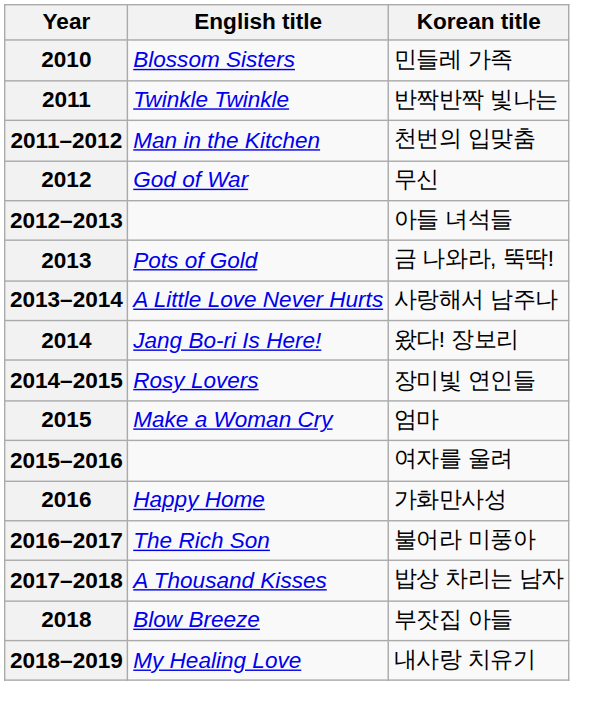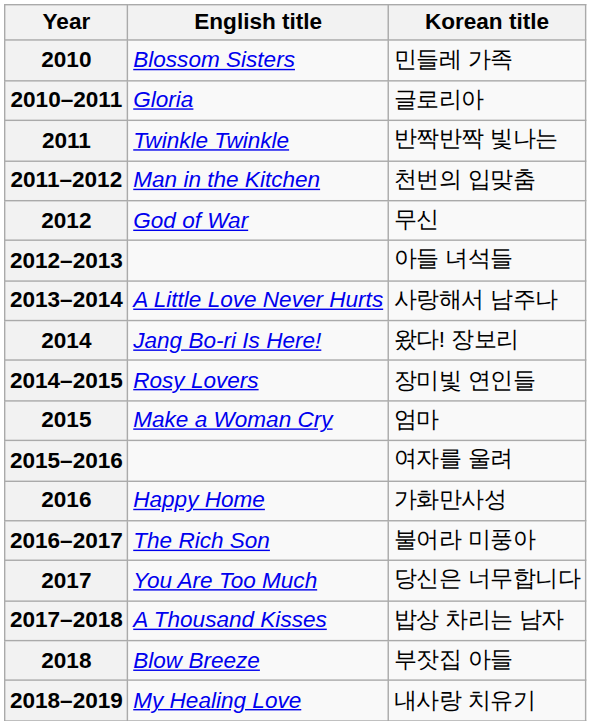+ row: 2010–2011 | Gloria | 글로리아
- row: 2013 | Pots of Gold | 금 나와라, 뚝딱!
+ row: 2017 | You Are Too Much | 당신은 너무합니다
